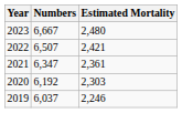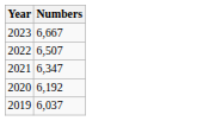- column: Estimated Mortality | 2,480 | 2,421 | 2,361 | 2,303 | 2,246
